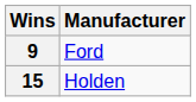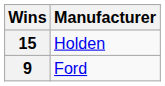rows swapped: 15 <-> 9
